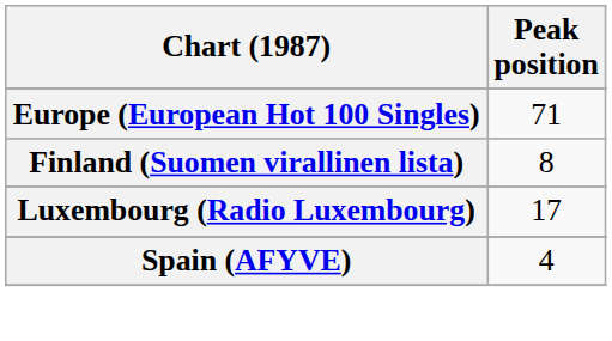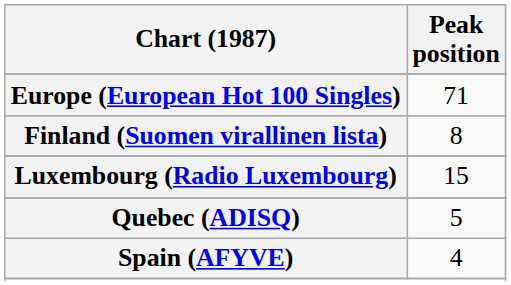Luxembourg (Radio Luxembourg) | Peak position: 17 -> 15
+ row: Quebec (ADISQ) | 5
